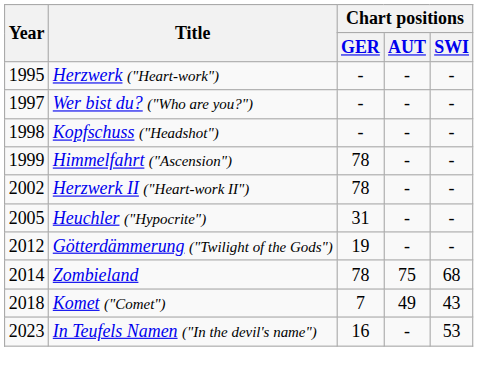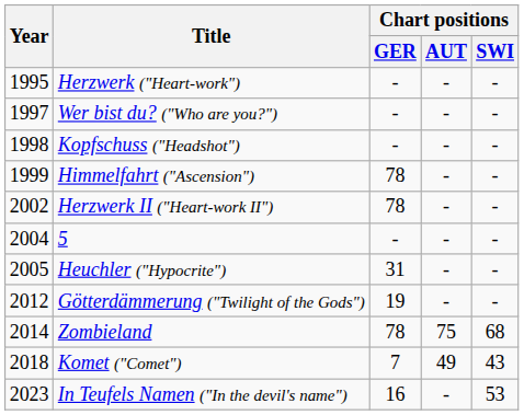+ row: 2004 | 5 | - | - | -
